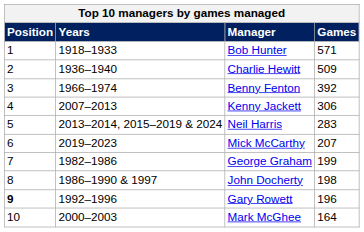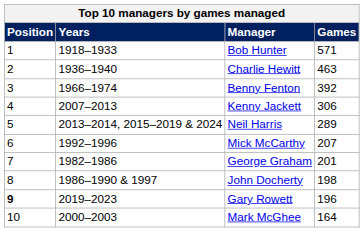Charlie Hewitt | Games: 509 -> 463
Neil Harris | Games: 283 -> 289
Mick McCarthy | Years: 2019–2023 -> 1992–1996
George Graham | Games: 199 -> 201
Gary Rowett | Years: 1992–1996 -> 2019–2023
